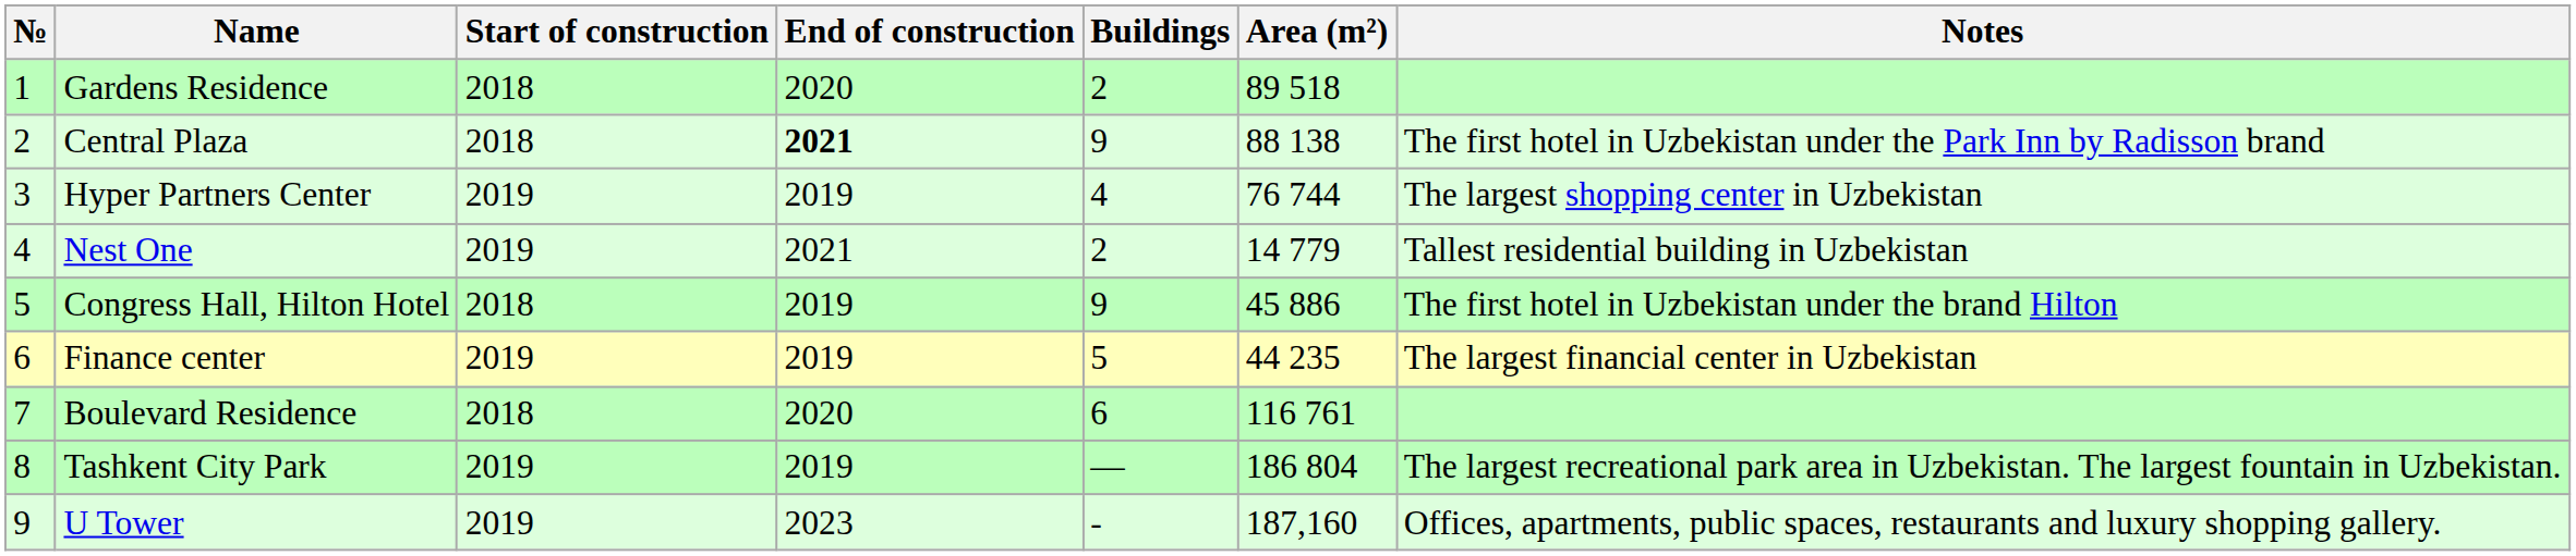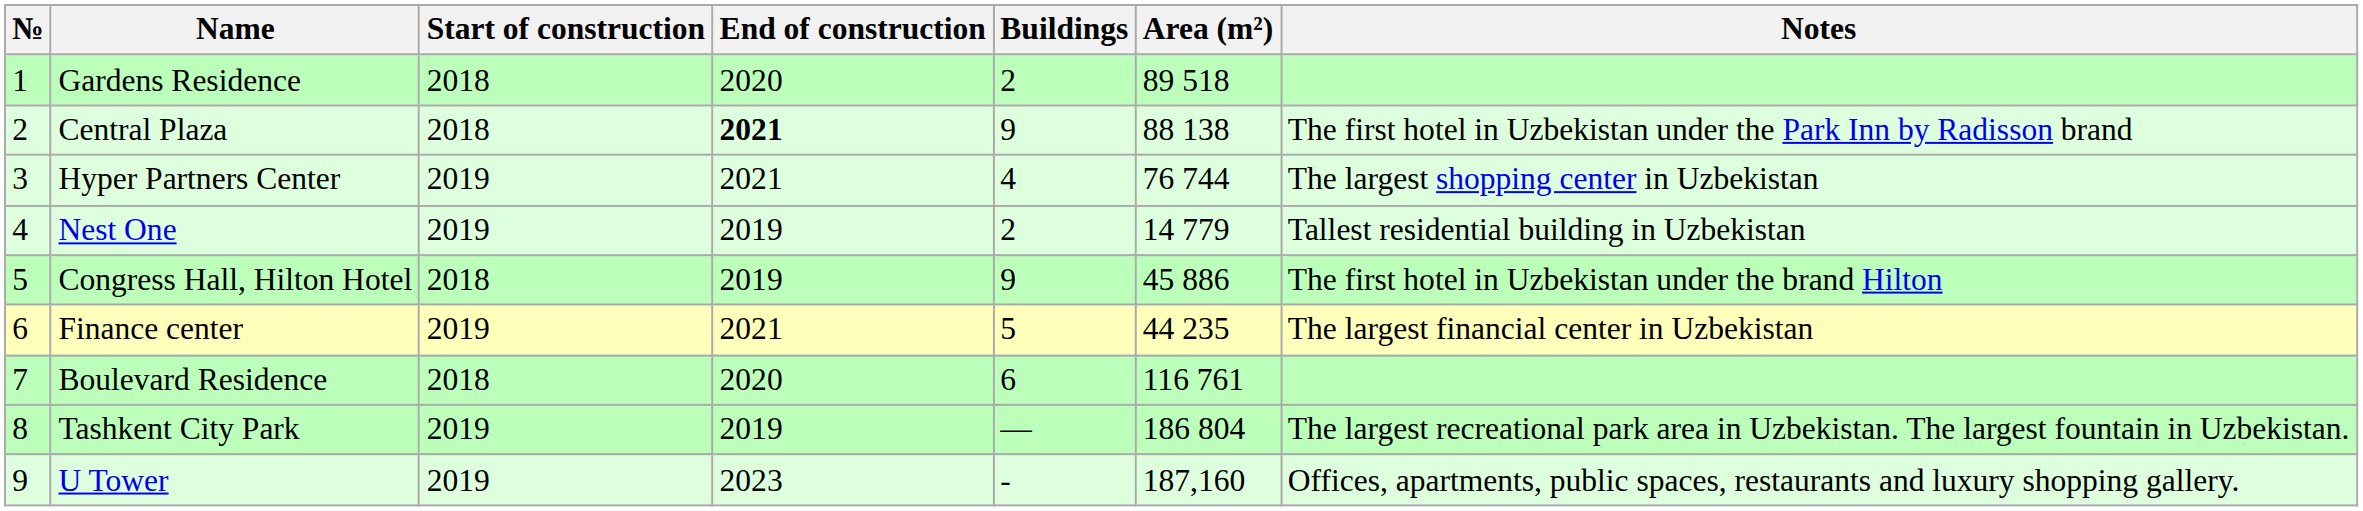Hyper Partners Center | End of construction: 2019 -> 2021
Nest One | End of construction: 2021 -> 2019
Finance center | End of construction: 2019 -> 2021
